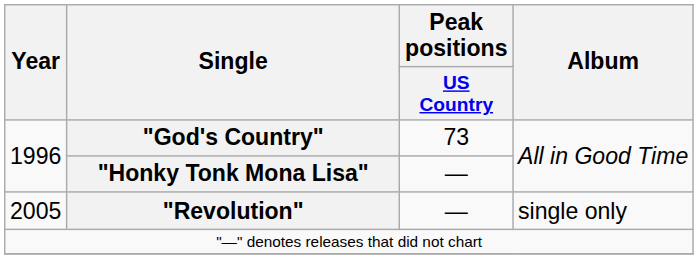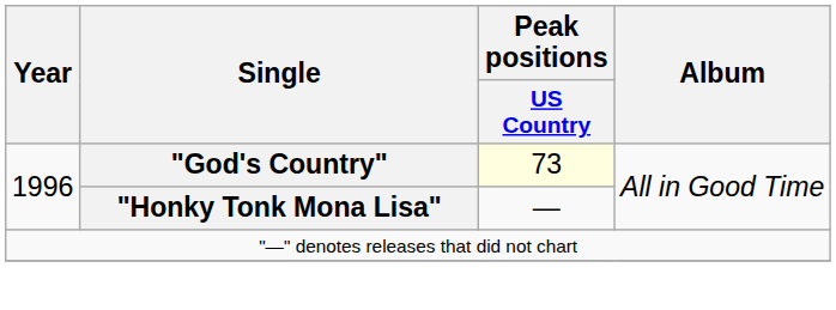"God's Country" | Peak positions / US Country: no background -> lightyellow background
- row: 2005 | "Revolution" | — | single only
